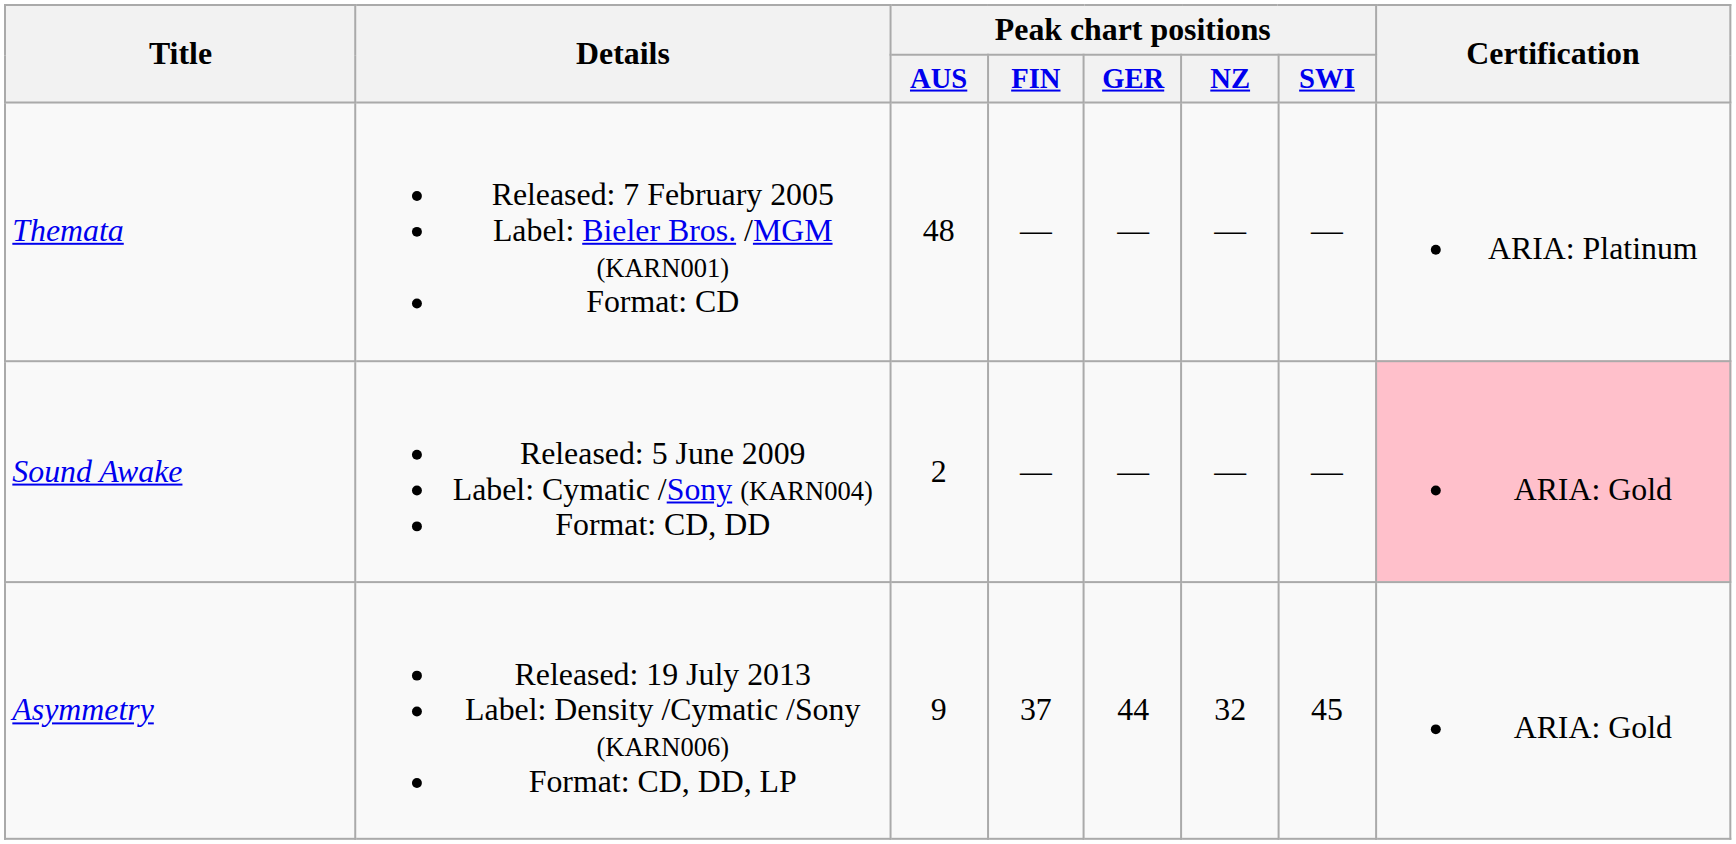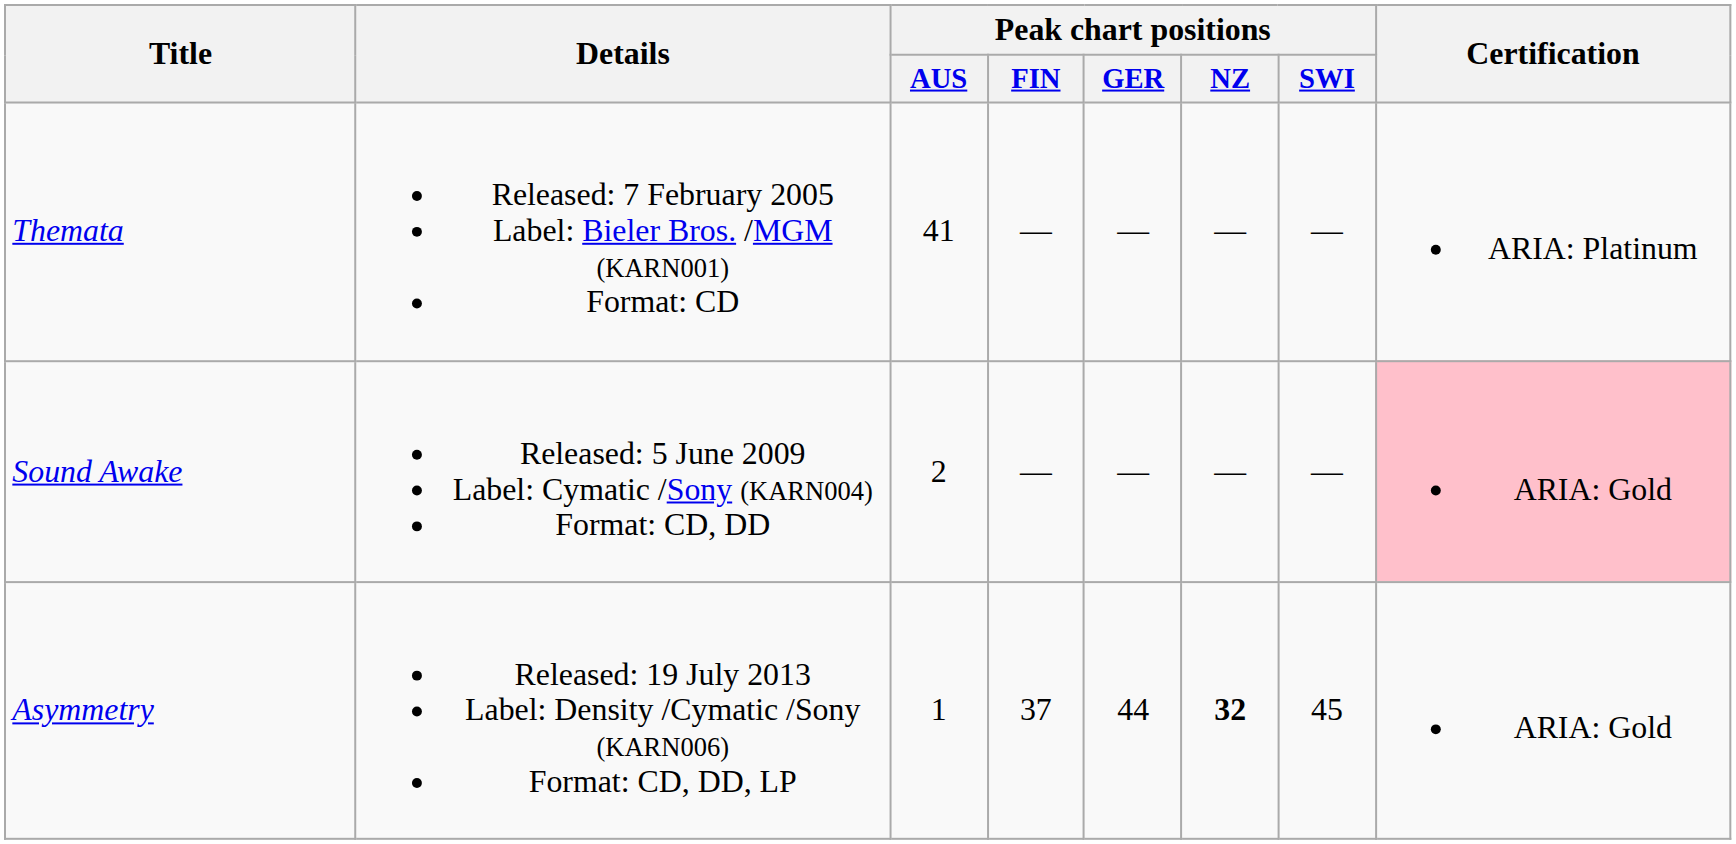Themata | Peak chart positions / AUS: 48 -> 41
Asymmetry | Peak chart positions / AUS: 9 -> 1
Asymmetry | Peak chart positions / NZ: normal -> bold
